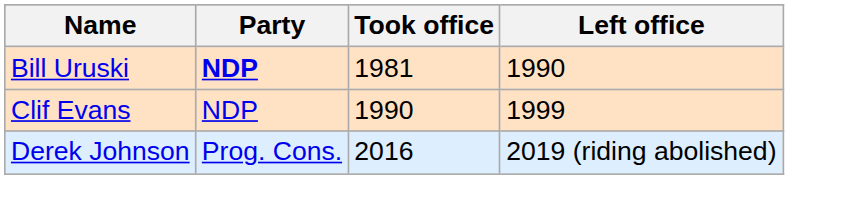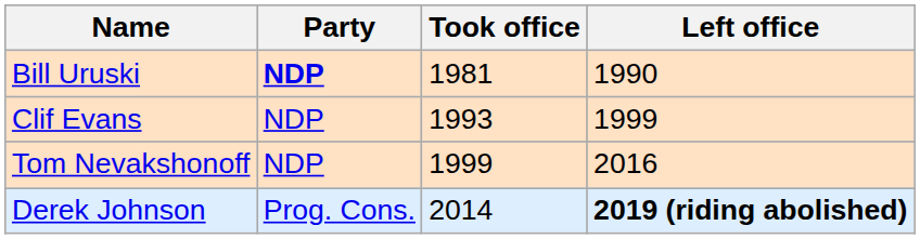Clif Evans | Took office: 1990 -> 1993
+ row: Tom Nevakshonoff | NDP | 1999 | 2016
Derek Johnson | Took office: 2016 -> 2014
Derek Johnson | Left office: normal -> bold
